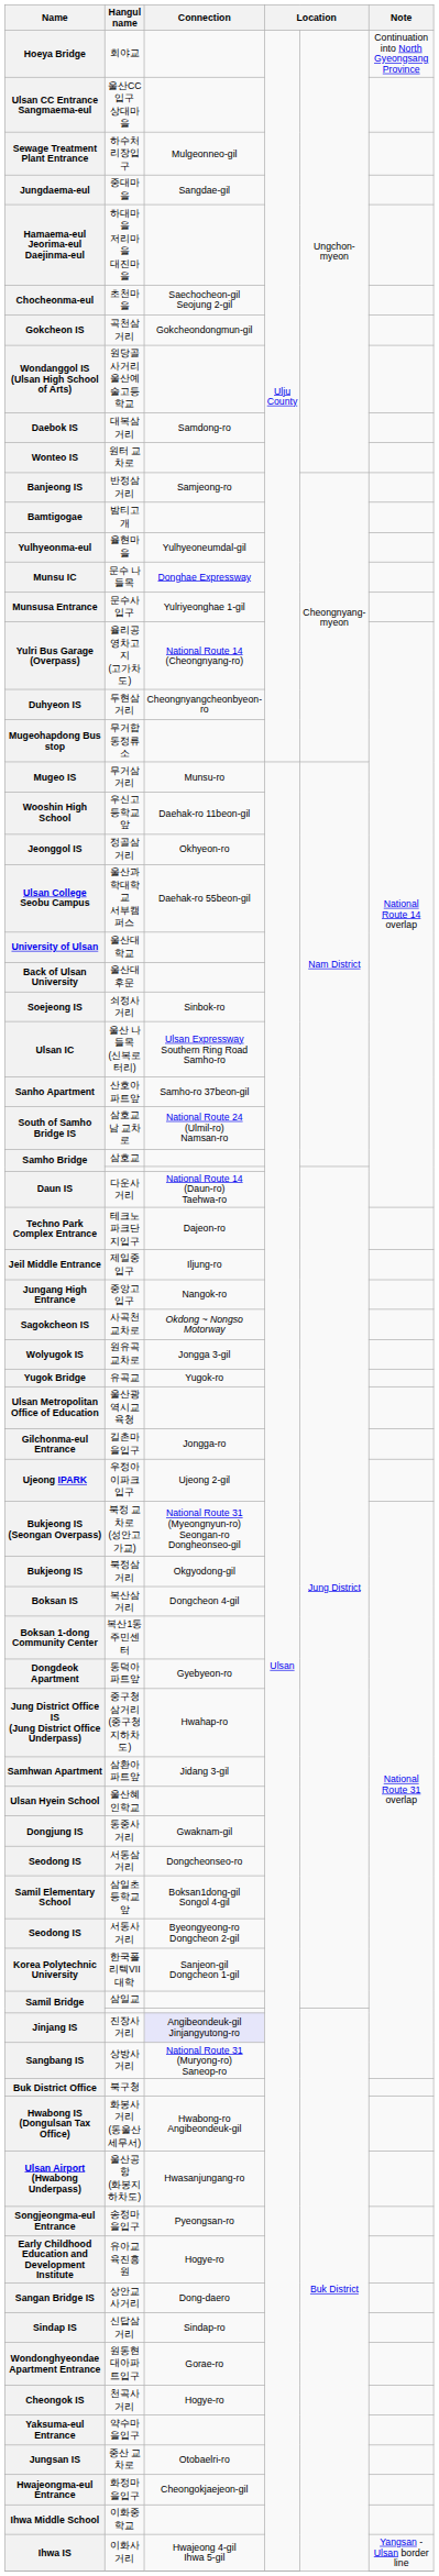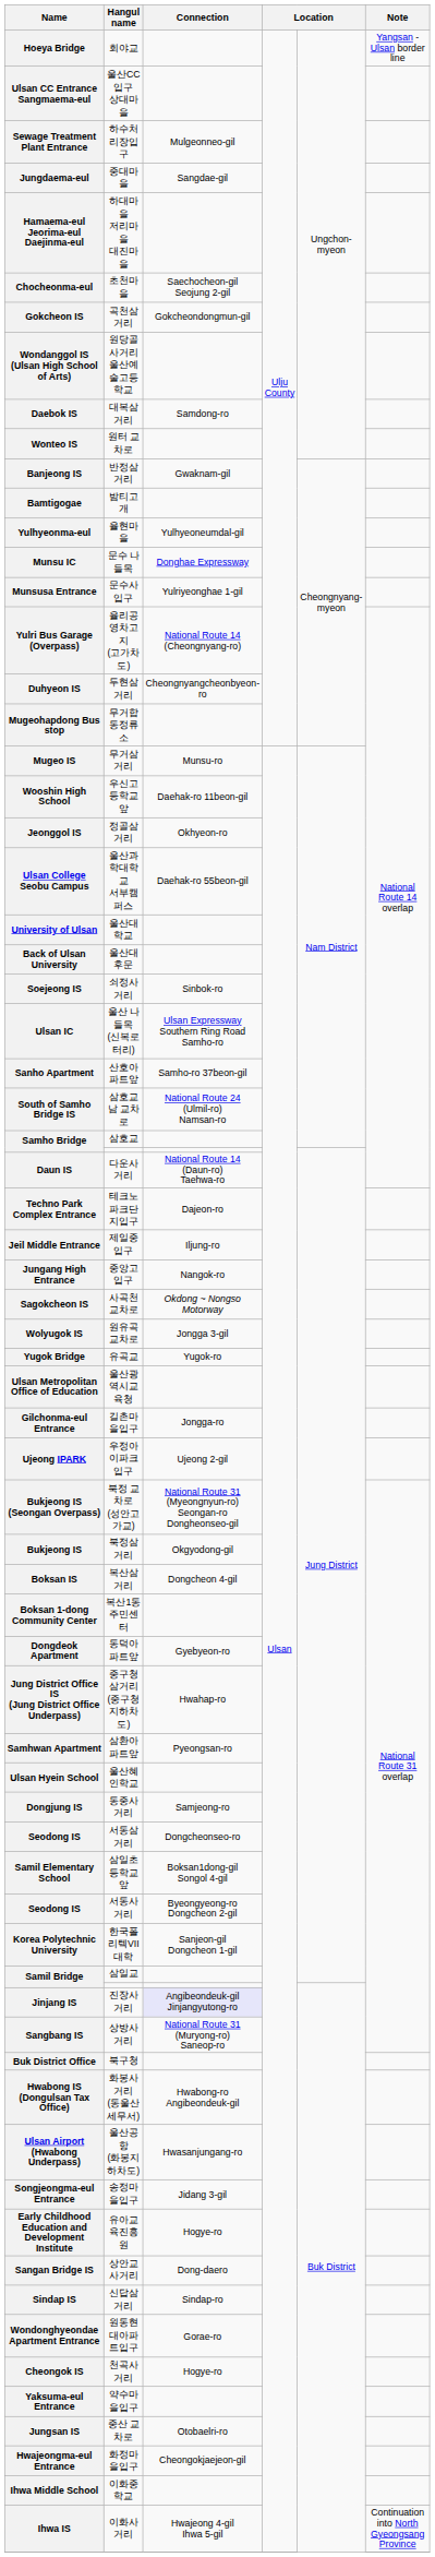Hoeya Bridge | Note: Continuation into North Gyeongsang Province -> Yangsan - Ulsan border line
Banjeong IS | Connection: Samjeong-ro -> Gwaknam-gil
Samhwan Apartment | Connection: Jidang 3-gil -> Pyeongsan-ro
Dongjung IS | Connection: Gwaknam-gil -> Samjeong-ro
Songjeongma-eul Entrance | Connection: Pyeongsan-ro -> Jidang 3-gil
Ihwa IS | Note: Yangsan - Ulsan border line -> Continuation into North Gyeongsang Province
